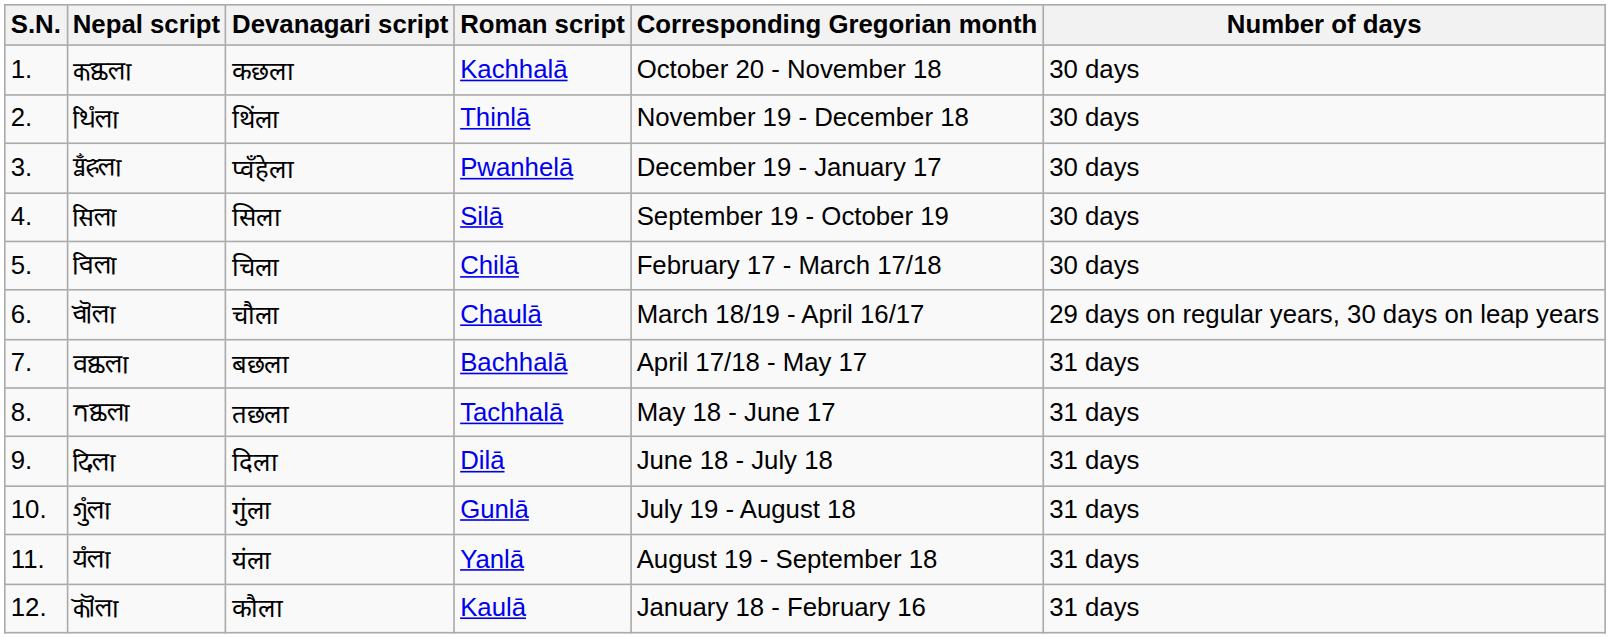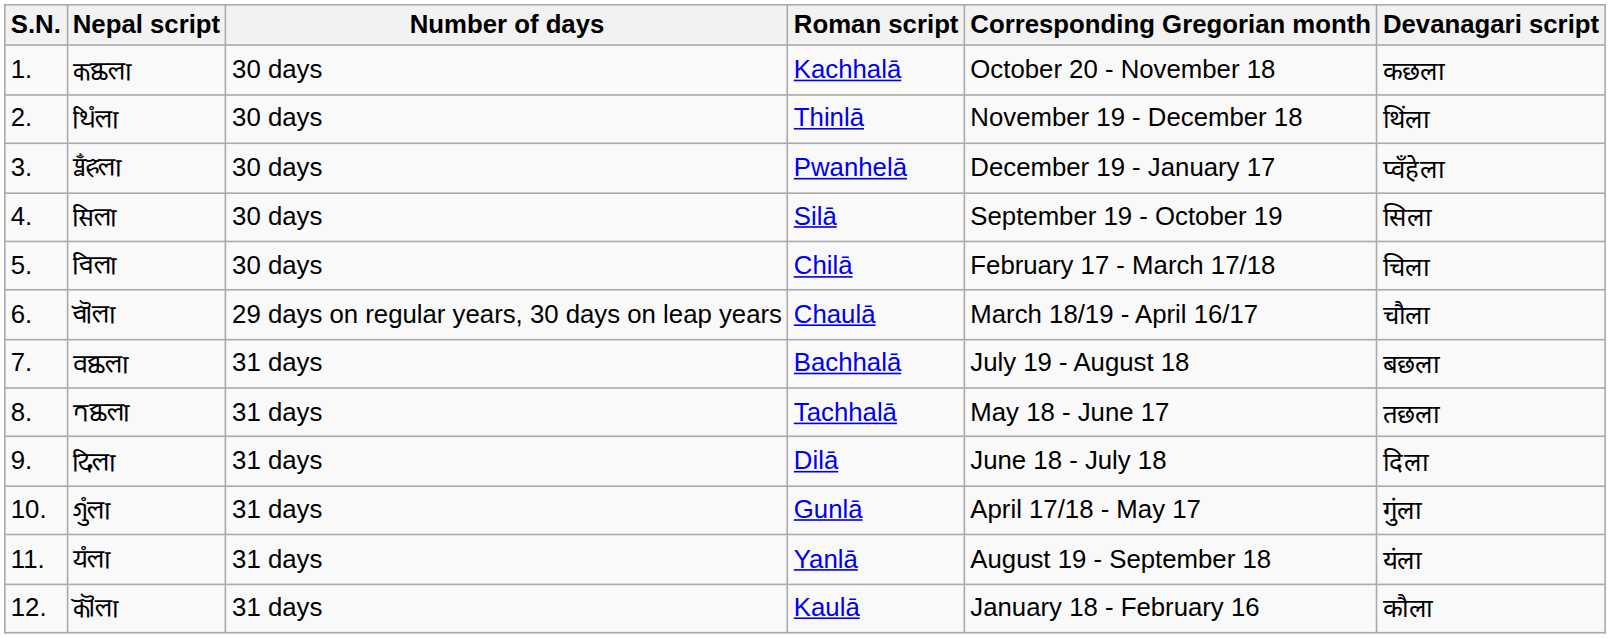columns swapped: Devanagari script <-> Number of days
𑐧𑐕𑐮𑐵 | Corresponding Gregorian month: April 17/18 - May 17 -> July 19 - August 18
𑐐𑐸𑑄𑐮𑐵 | Corresponding Gregorian month: July 19 - August 18 -> April 17/18 - May 17
